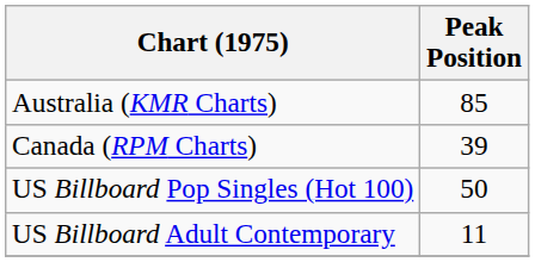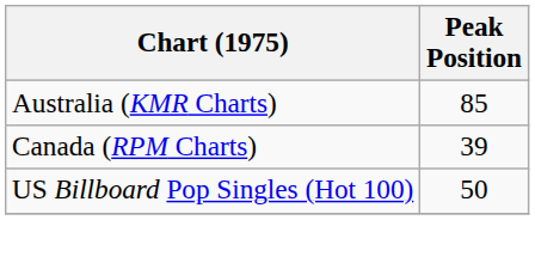- row: US Billboard Adult Contemporary | 11
